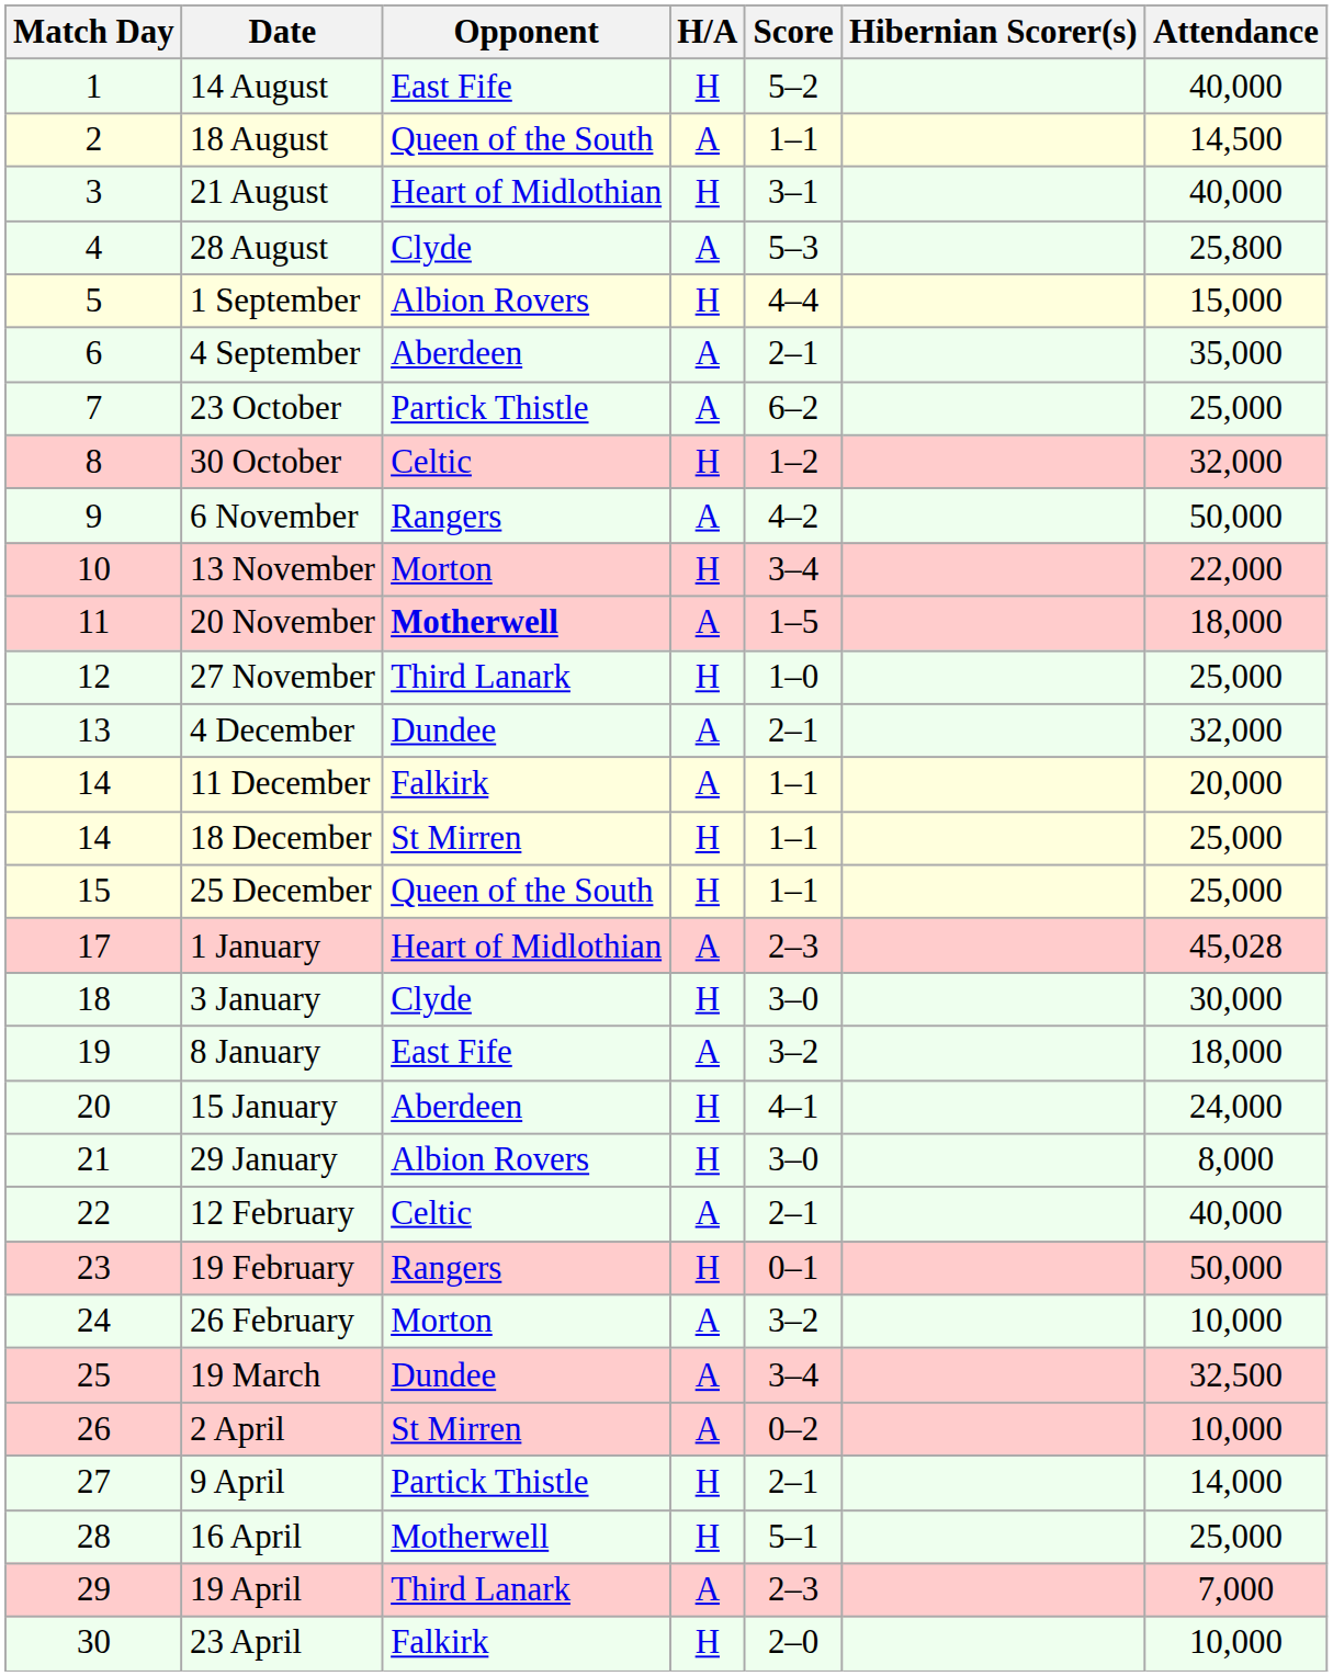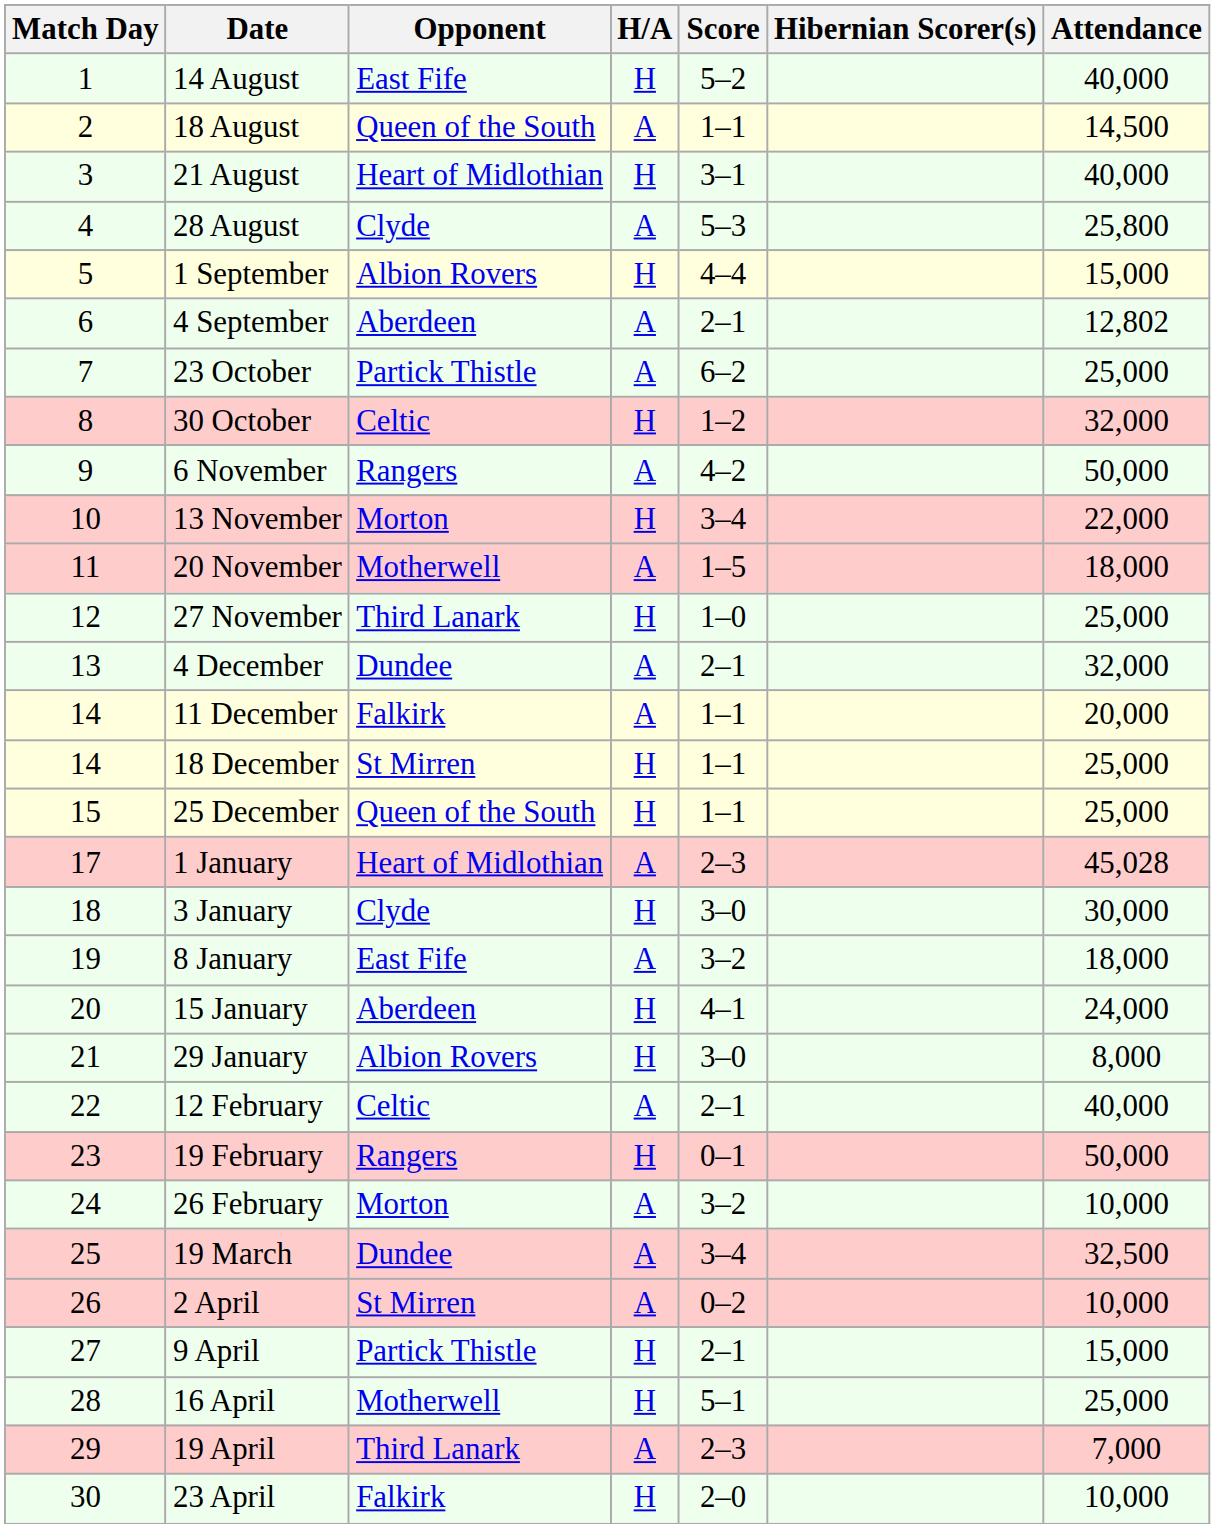4 September | Attendance: 35,000 -> 12,802
20 November | Opponent: bold -> normal
9 April | Attendance: 14,000 -> 15,000
